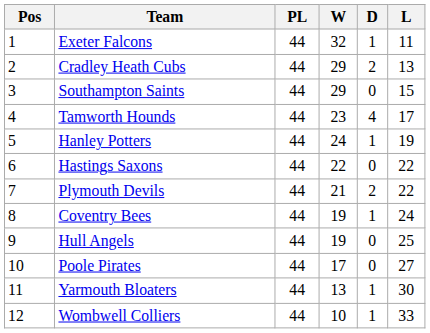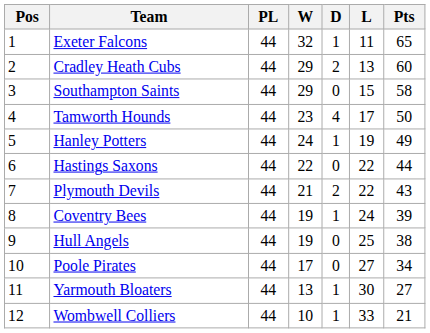+ column: Pts | 65 | 60 | 58 | 50 | 49 | 44 | 43 | 39 | 38 | 34 | 27 | 21
